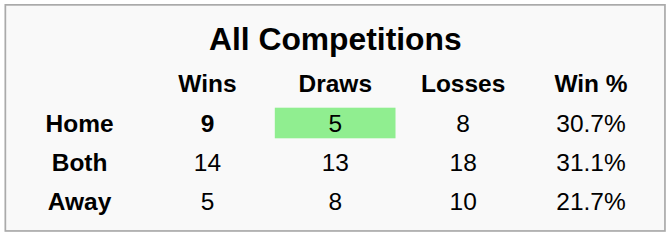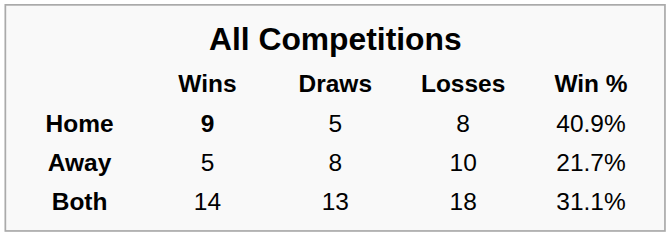Home | Draws: lightgreen background -> no background
Home | Win %: 30.7% -> 40.9%
rows swapped: Away <-> Both
